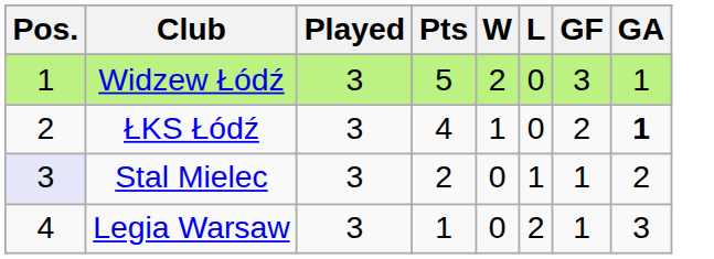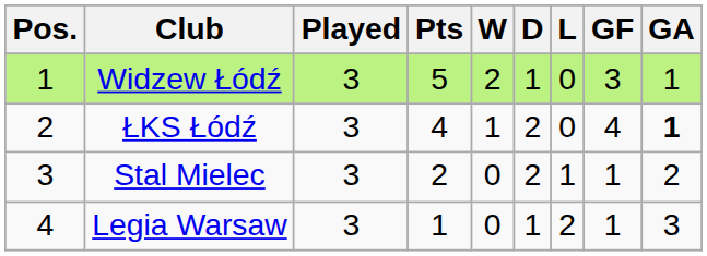+ column: D | 1 | 2 | 2 | 1
ŁKS Łódź | GF: 2 -> 4
Stal Mielec | Pos.: lavender background -> no background
